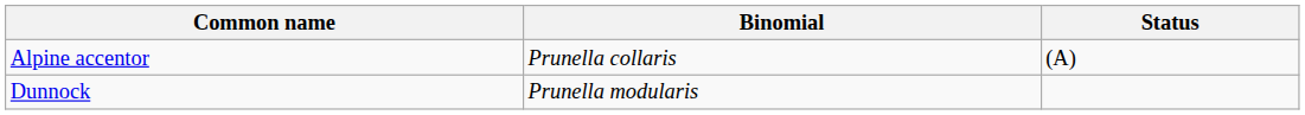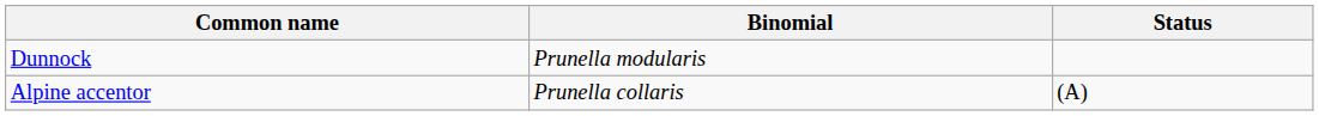rows swapped: Alpine accentor <-> Dunnock
